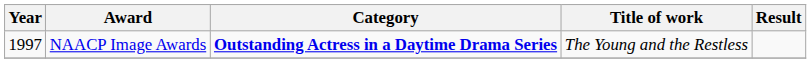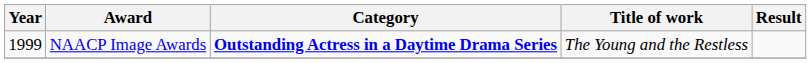NAACP Image Awards | Year: 1997 -> 1999
